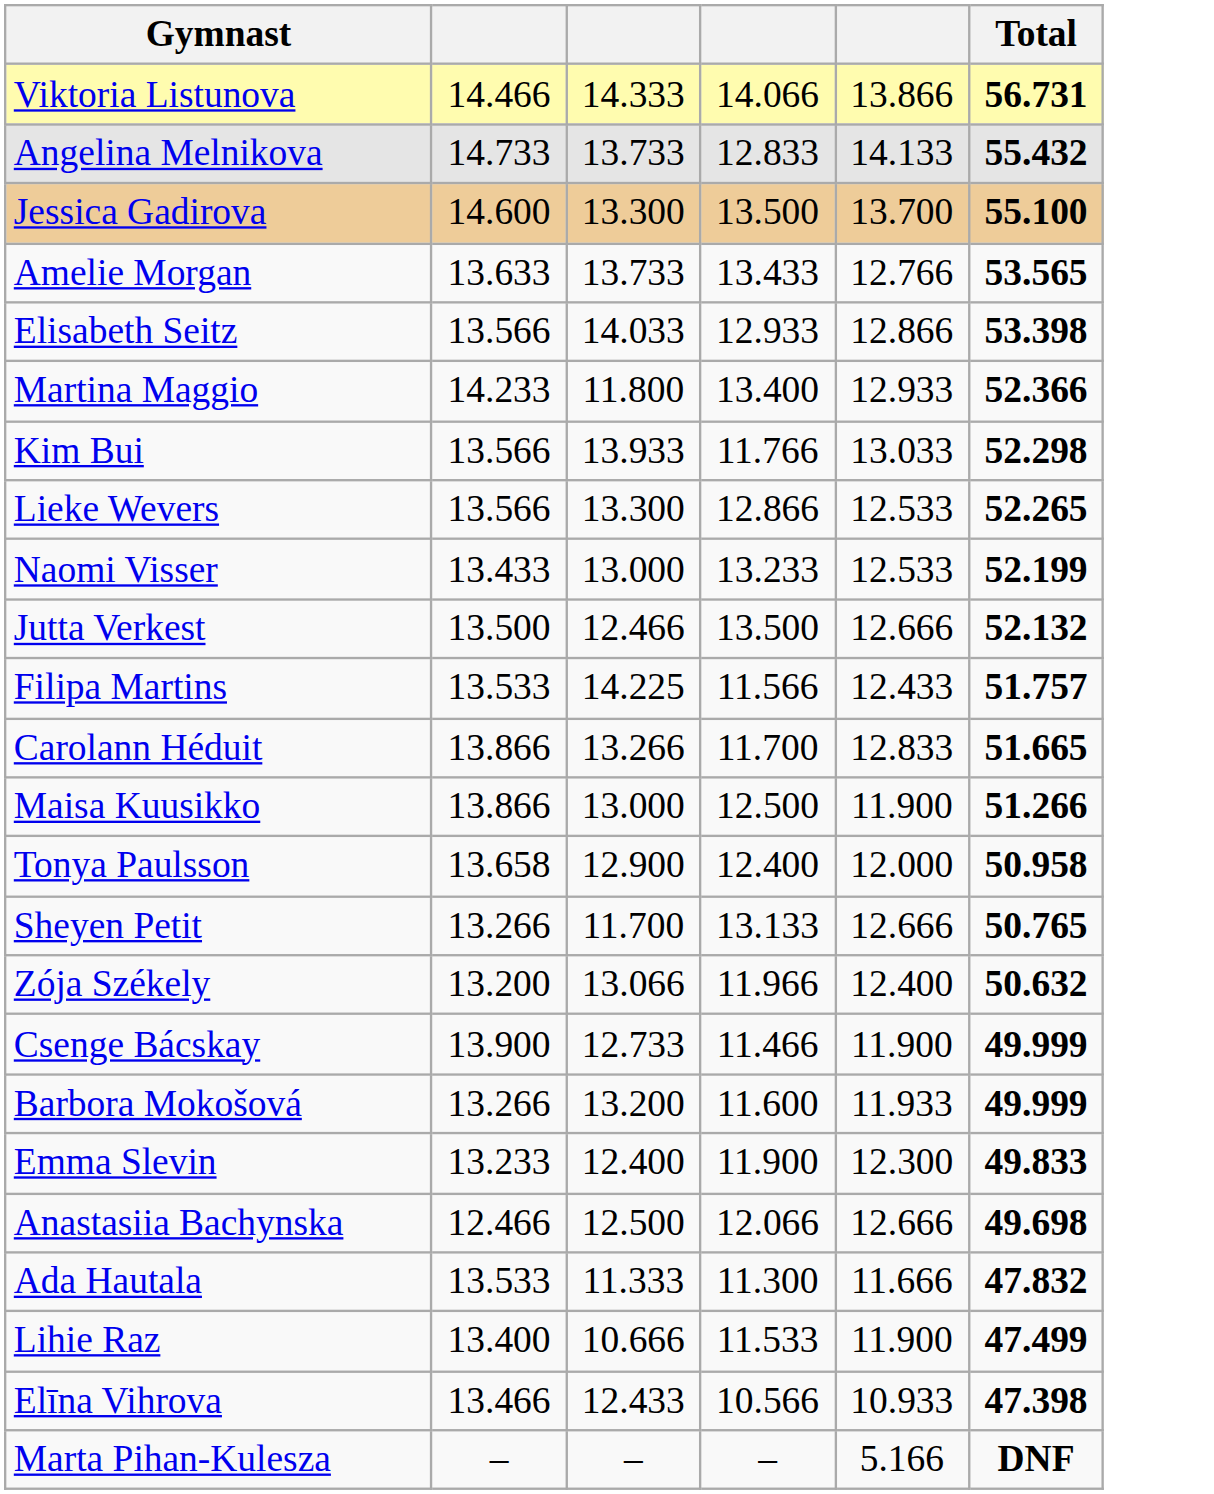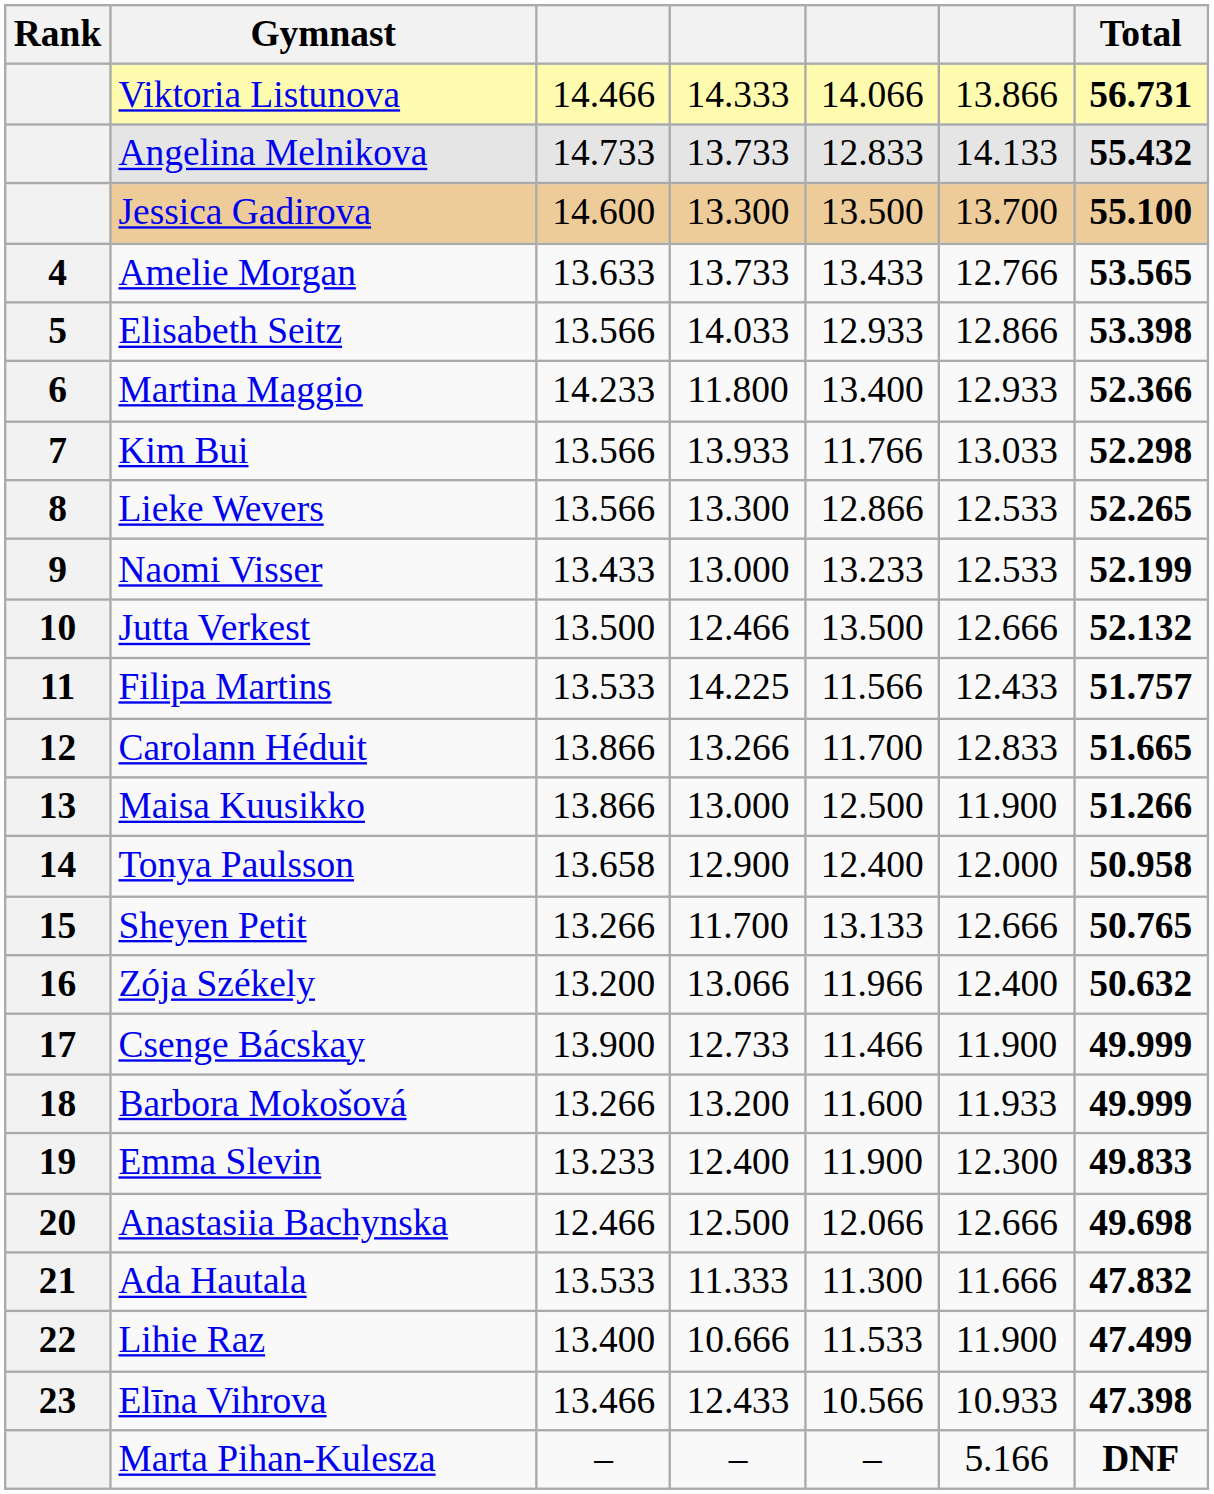+ column: Rank | 4 | 5 | 6 | 7 | 8 | 9 | 10 | 11 | 12 | 13 | 14 | 15 | 16 | 17 | 18 | 19 | 20 | 21 | 22 | 23
